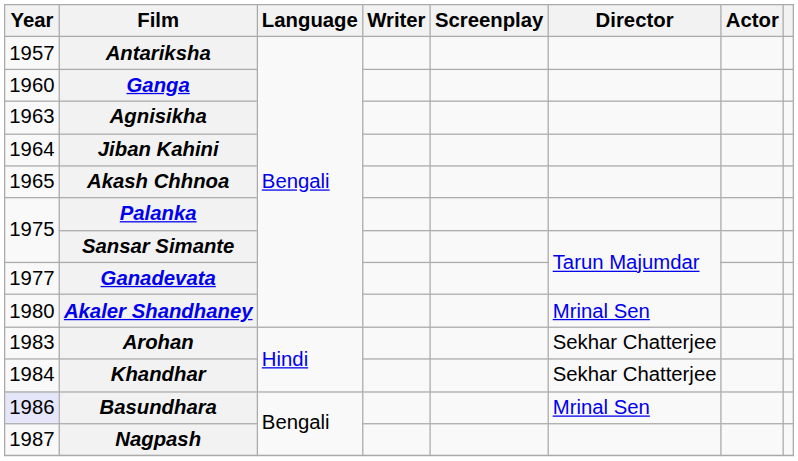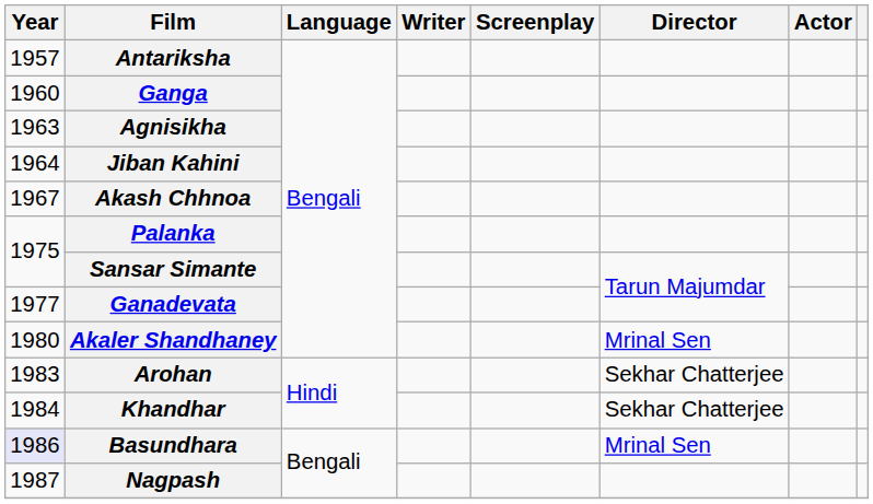Akash Chhnoa | Year: 1965 -> 1967
